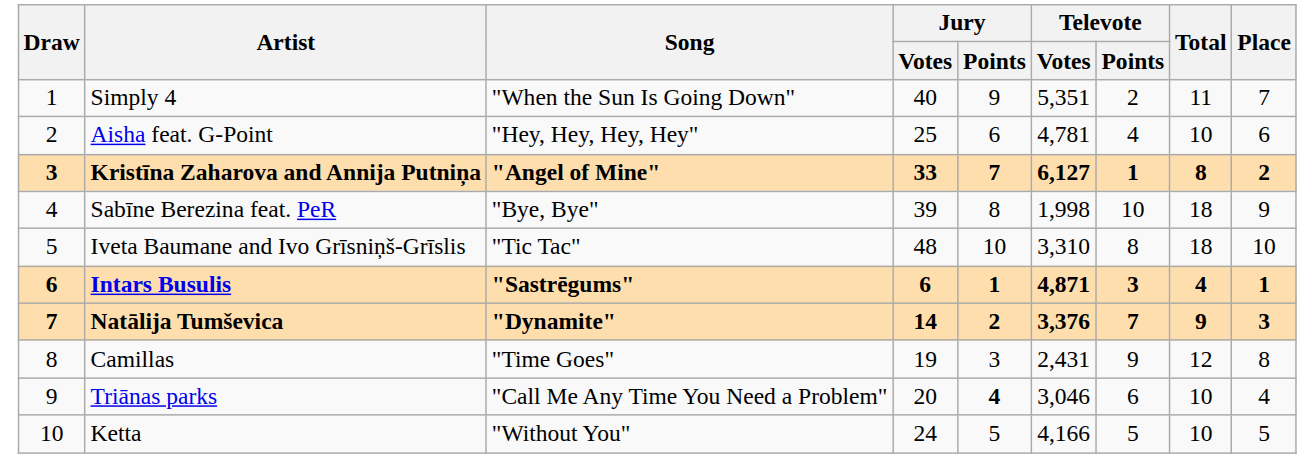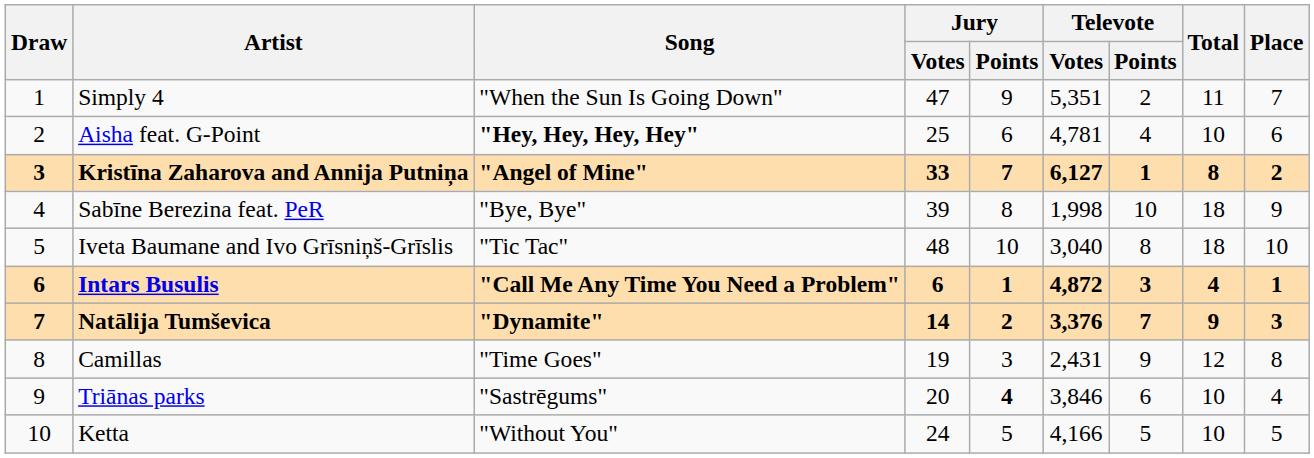Simply 4 | Jury / Votes: 40 -> 47
Aisha feat. G-Point | Song: normal -> bold
Iveta Baumane and Ivo Grīsniņš-Grīslis | Televote / Votes: 3,310 -> 3,040
Intars Busulis | Song: "Sastrēgums" -> "Call Me Any Time You Need a Problem"
Intars Busulis | Televote / Votes: 4,871 -> 4,872
Triānas parks | Song: "Call Me Any Time You Need a Problem" -> "Sastrēgums"
Triānas parks | Televote / Votes: 3,046 -> 3,846
